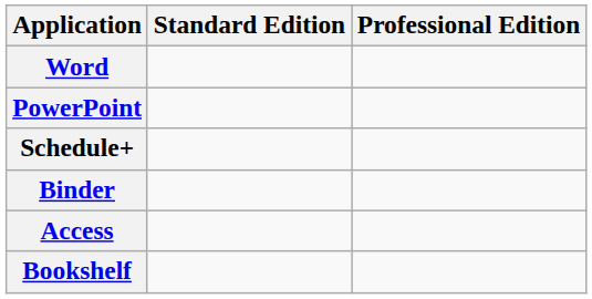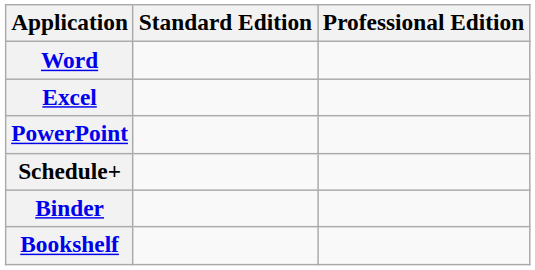+ row: Excel
- row: Access
